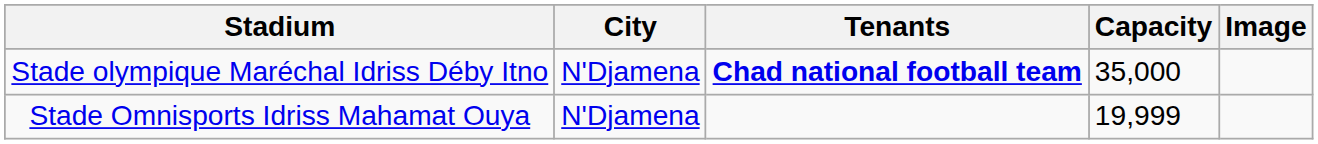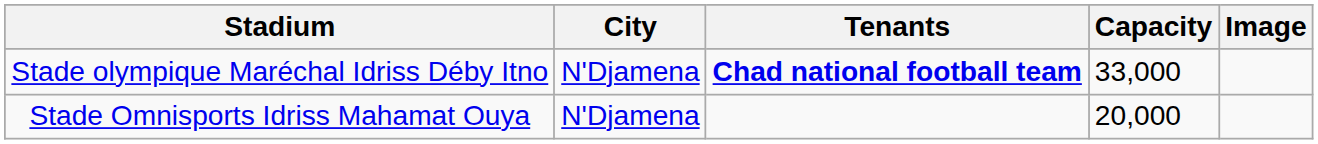Stade olympique Maréchal Idriss Déby Itno | Capacity: 35,000 -> 33,000
Stade Omnisports Idriss Mahamat Ouya | Capacity: 19,999 -> 20,000
